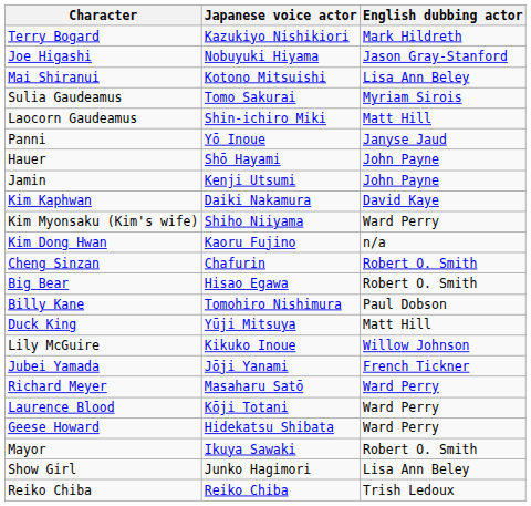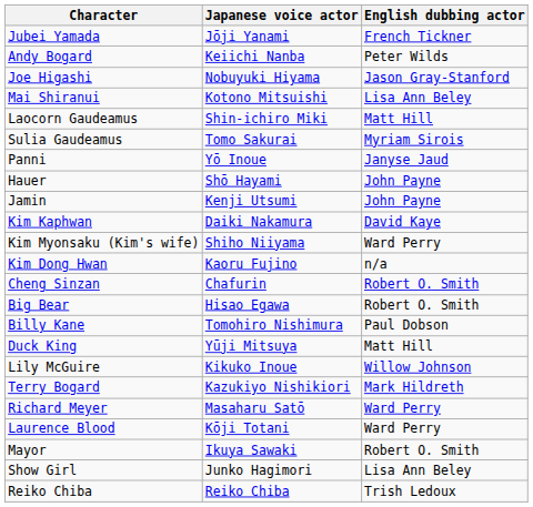rows swapped: Terry Bogard <-> Jubei Yamada
+ row: Andy Bogard | Keiichi Nanba | Peter Wilds
rows swapped: Sulia Gaudeamus <-> Laocorn Gaudeamus
- row: Geese Howard | Hidekatsu Shibata | Ward Perry
